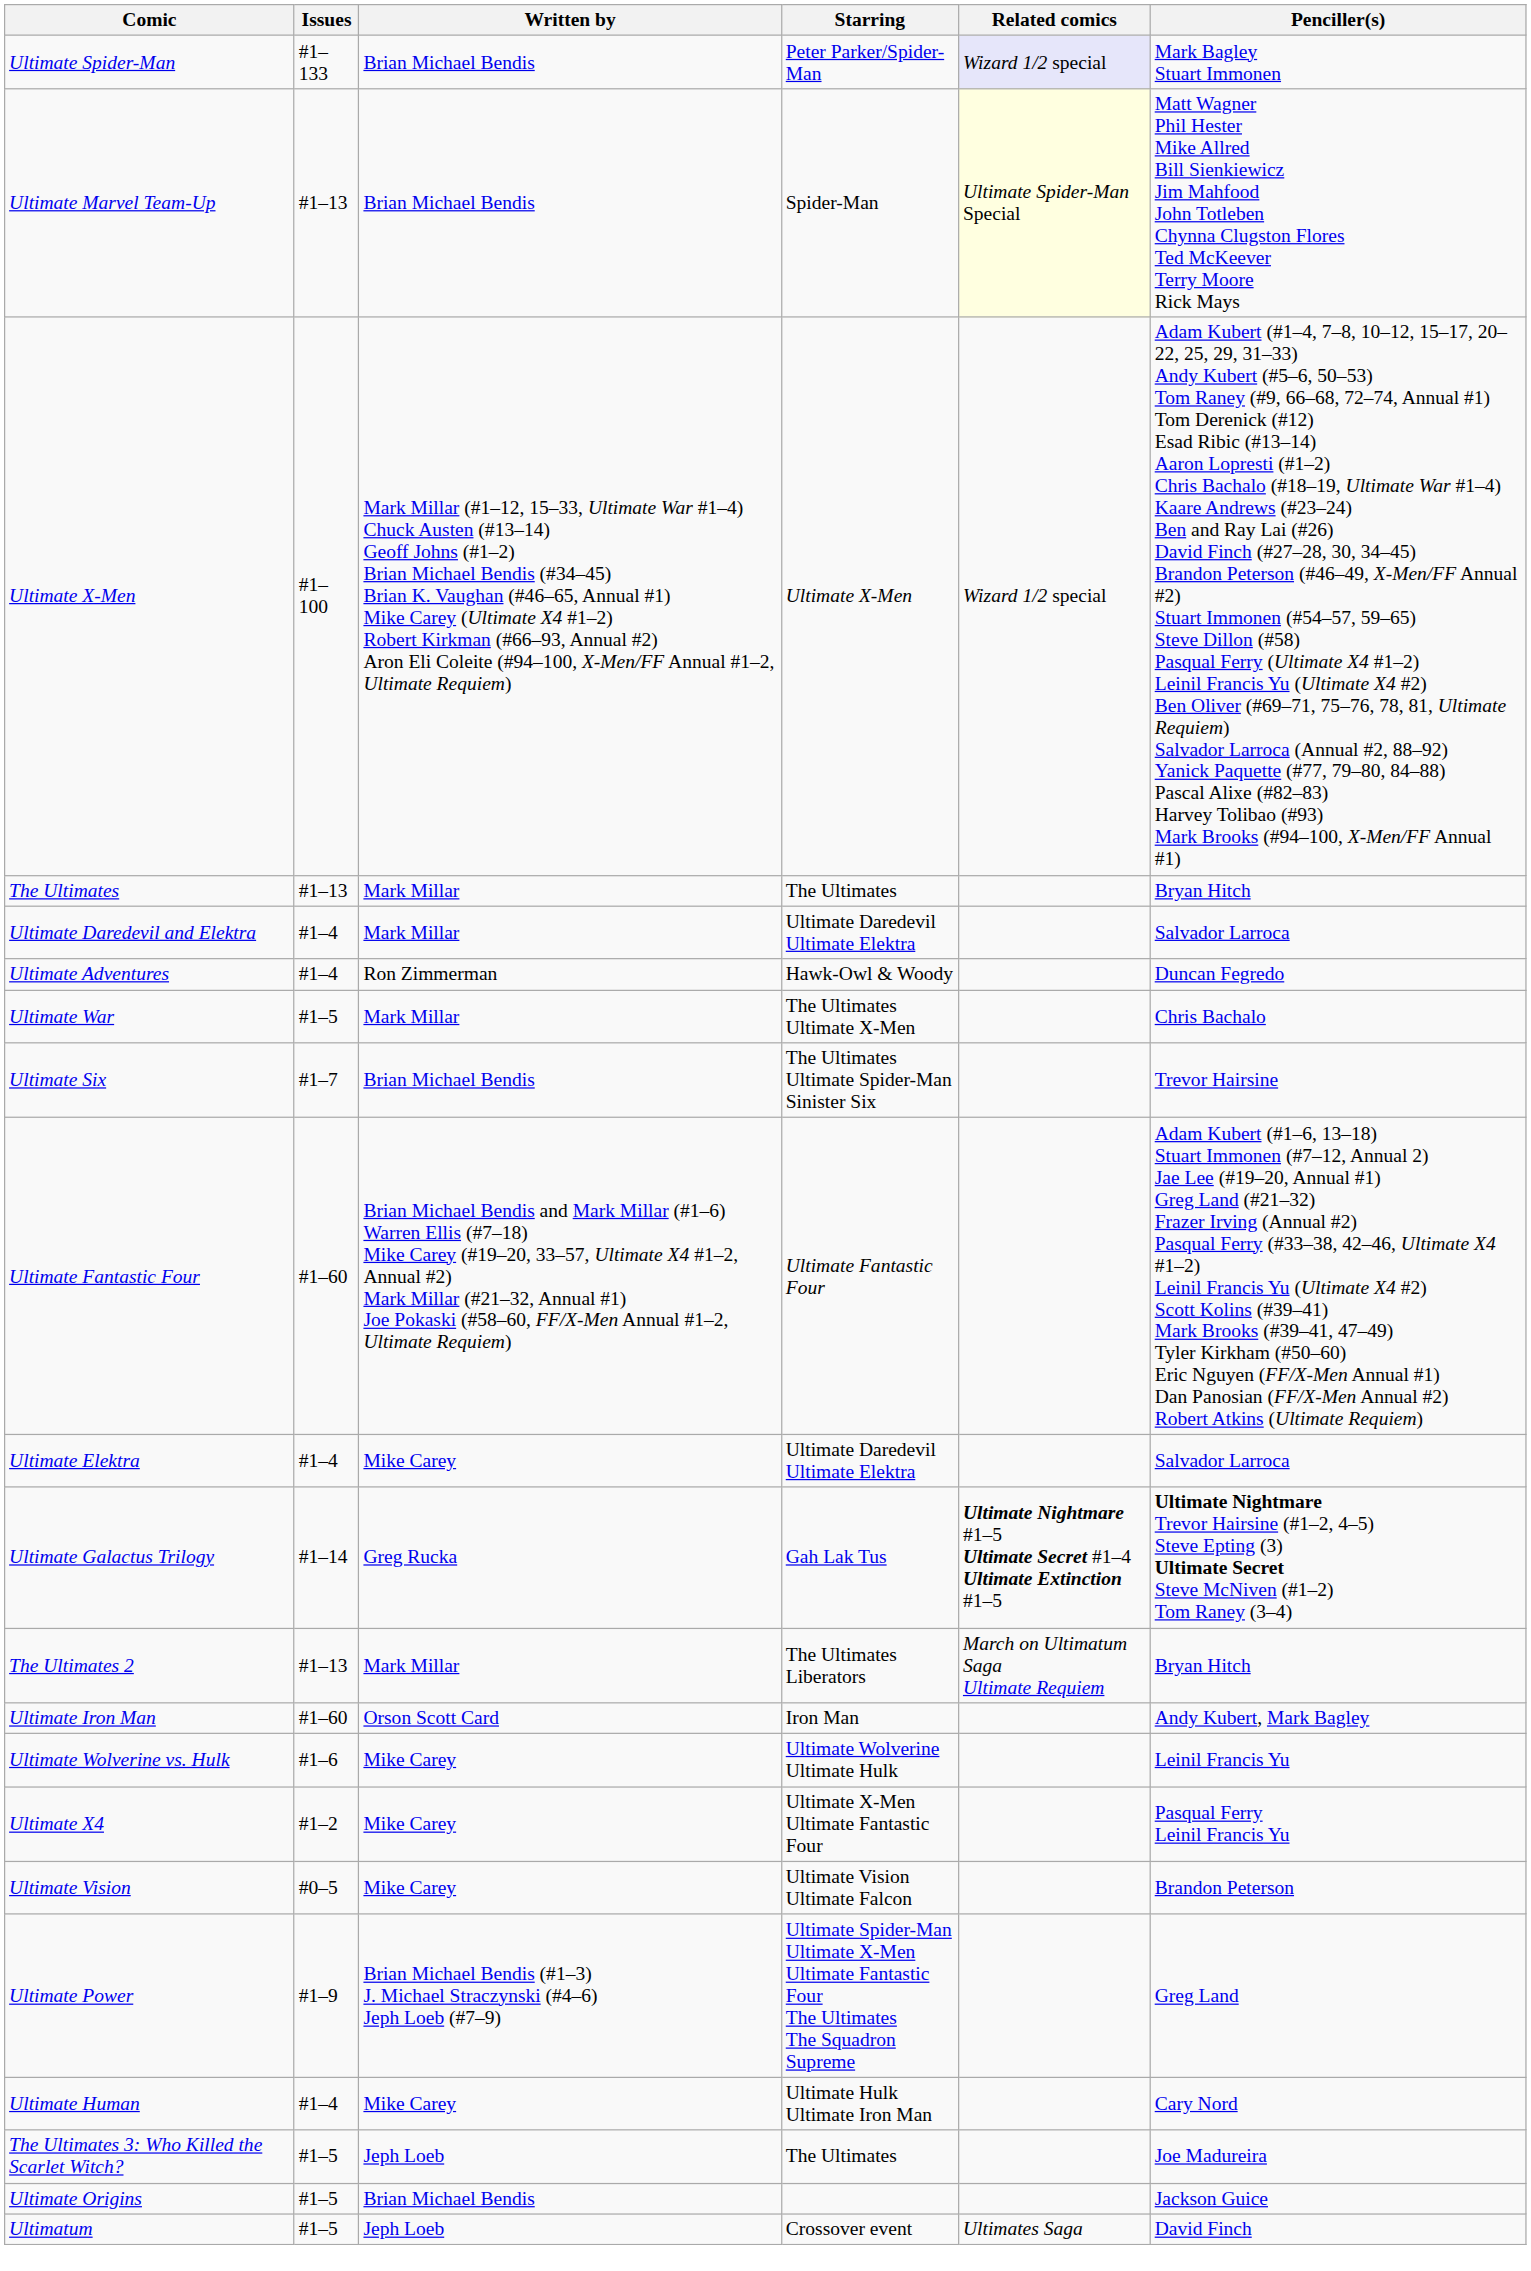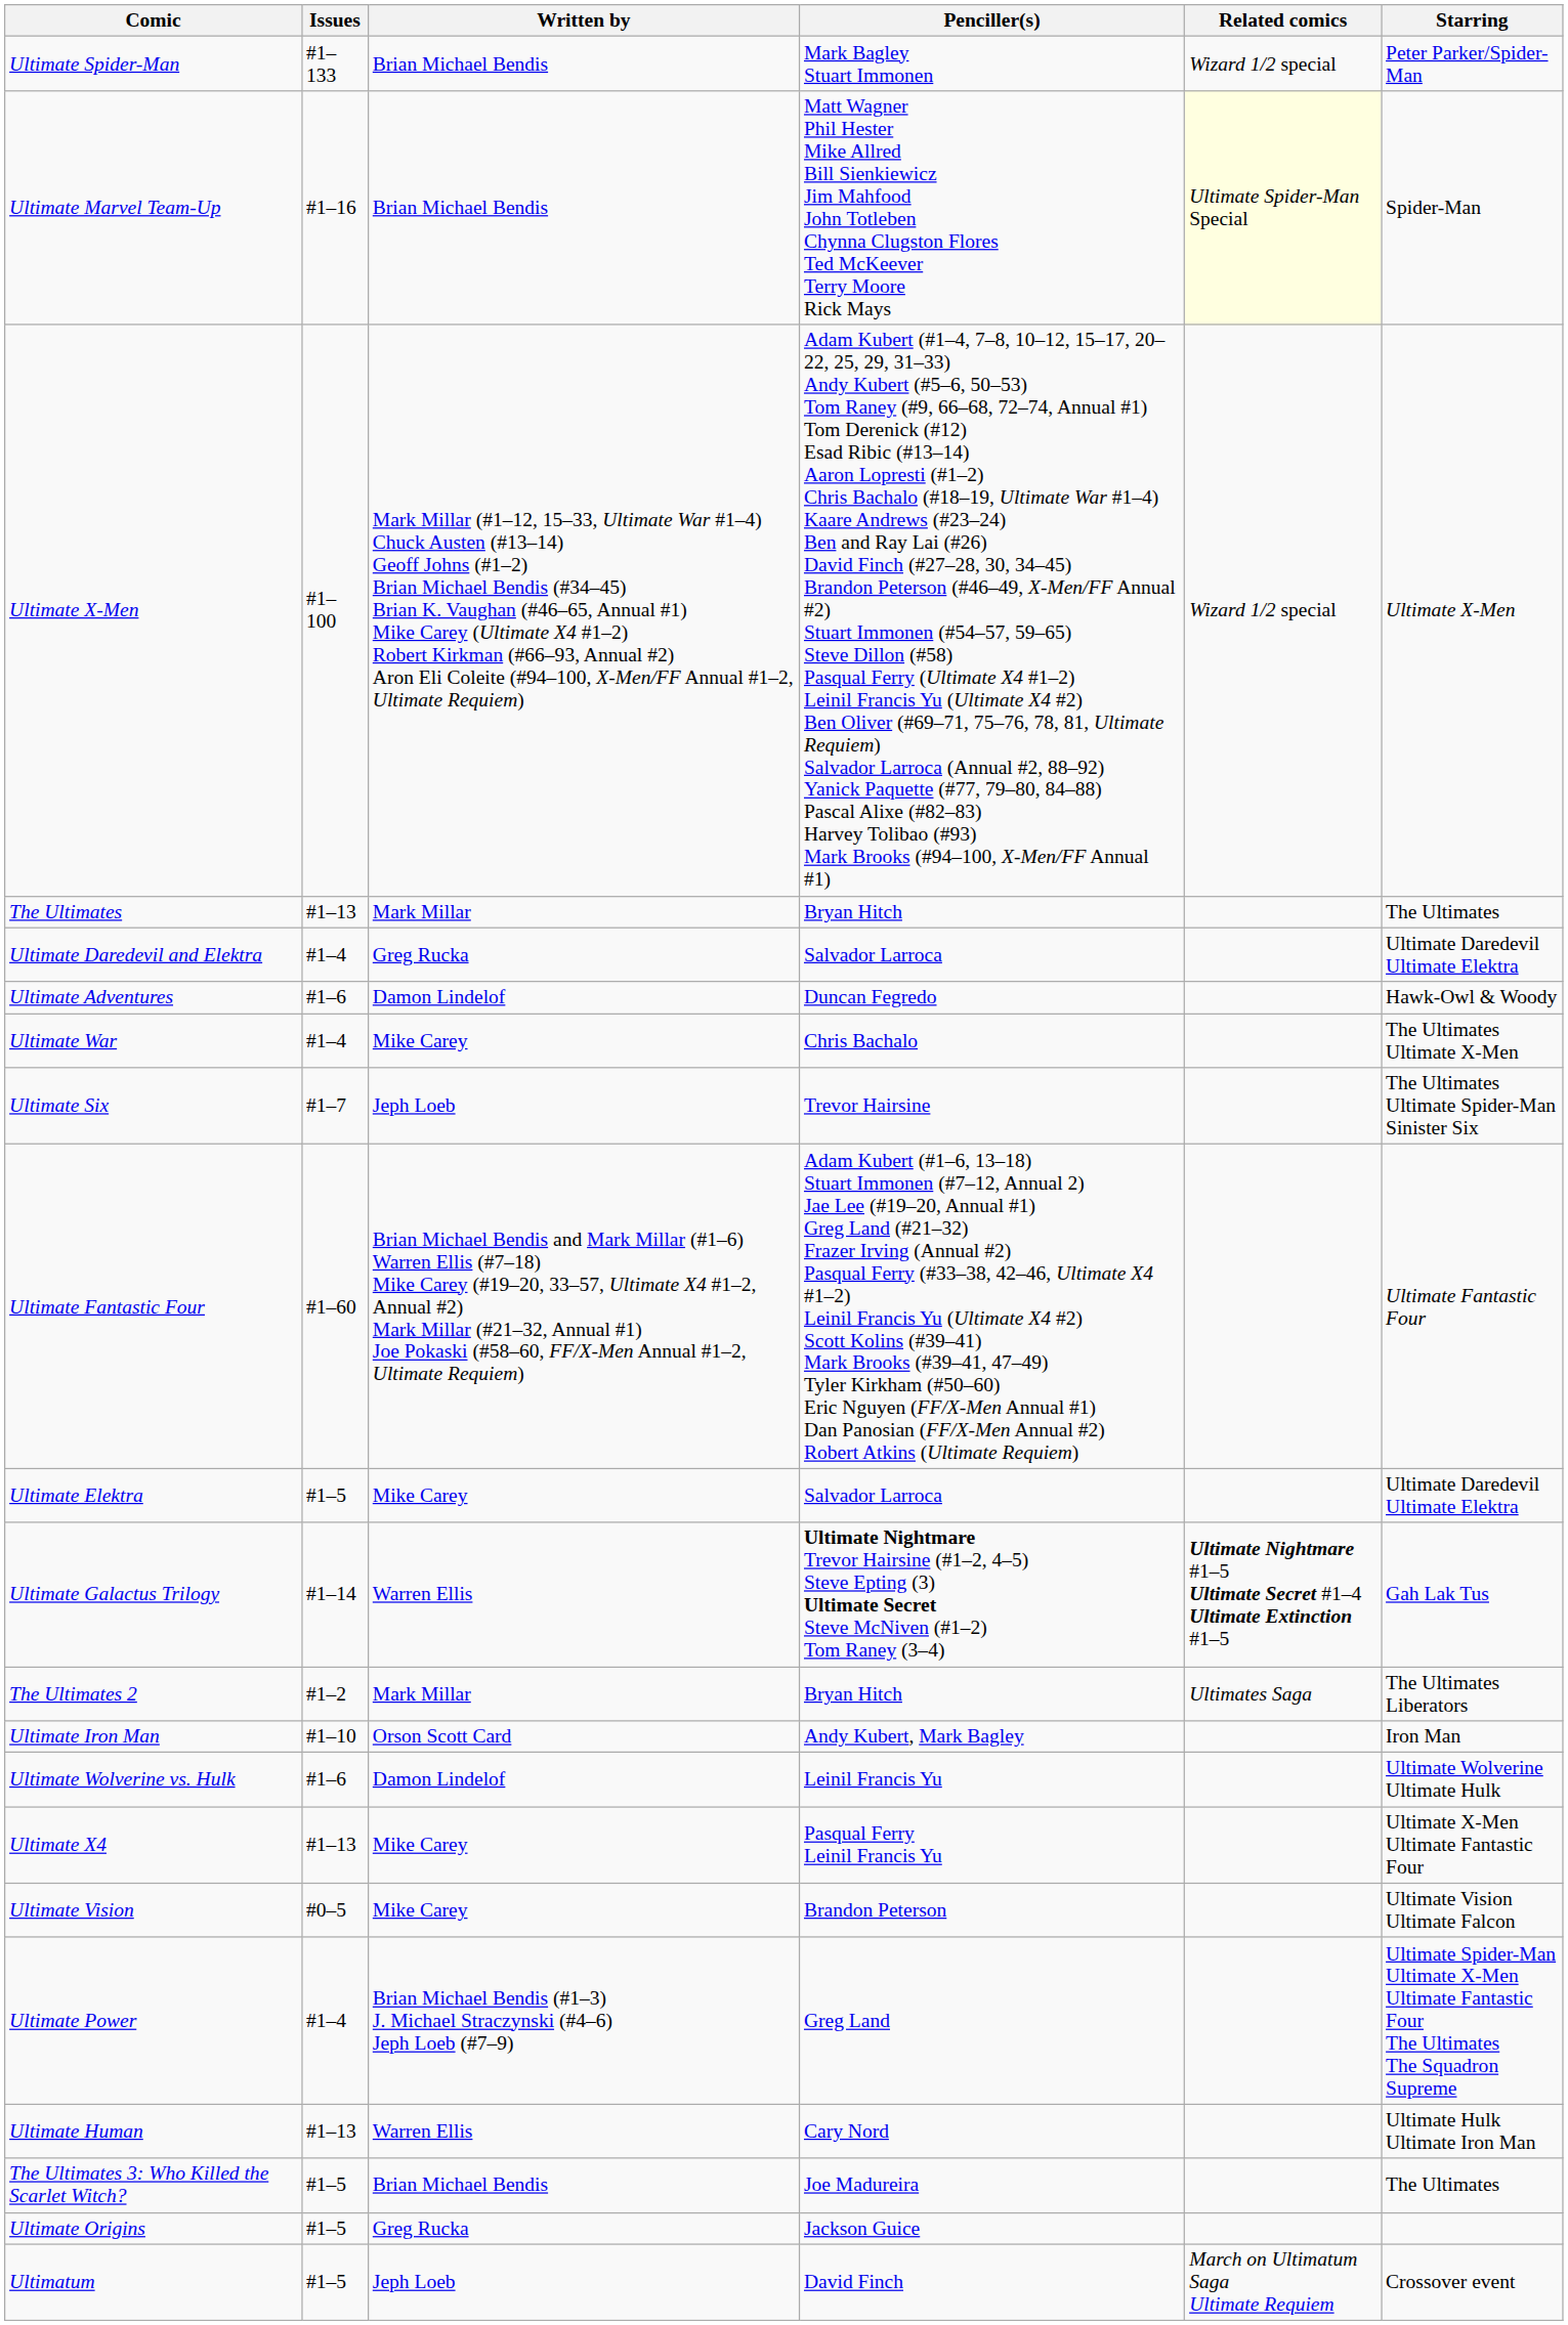columns swapped: Penciller(s) <-> Starring
Ultimate Spider-Man | Related comics: lavender background -> no background
Ultimate Marvel Team-Up | Issues: #1–13 -> #1–16
Ultimate Daredevil and Elektra | Written by: Mark Millar -> Greg Rucka
Ultimate Adventures | Issues: #1–4 -> #1–6
Ultimate Adventures | Written by: Ron Zimmerman -> Damon Lindelof
Ultimate War | Issues: #1–5 -> #1–4
Ultimate War | Written by: Mark Millar -> Mike Carey
Ultimate Six | Written by: Brian Michael Bendis -> Jeph Loeb
Ultimate Elektra | Issues: #1–4 -> #1–5
Ultimate Galactus Trilogy | Written by: Greg Rucka -> Warren Ellis
The Ultimates 2 | Issues: #1–13 -> #1–2
The Ultimates 2 | Related comics: March on Ultimatum Saga Ultimate Requiem -> Ultimates Saga
Ultimate Iron Man | Issues: #1–60 -> #1–10
Ultimate Wolverine vs. Hulk | Written by: Mike Carey -> Damon Lindelof
Ultimate X4 | Issues: #1–2 -> #1–13
Ultimate Power | Issues: #1–9 -> #1–4
Ultimate Human | Issues: #1–4 -> #1–13
Ultimate Human | Written by: Mike Carey -> Warren Ellis
The Ultimates 3: Who Killed the Scarlet Witch? | Written by: Jeph Loeb -> Brian Michael Bendis
Ultimate Origins | Written by: Brian Michael Bendis -> Greg Rucka
Ultimatum | Related comics: Ultimates Saga -> March on Ultimatum Saga Ultimate Requiem
